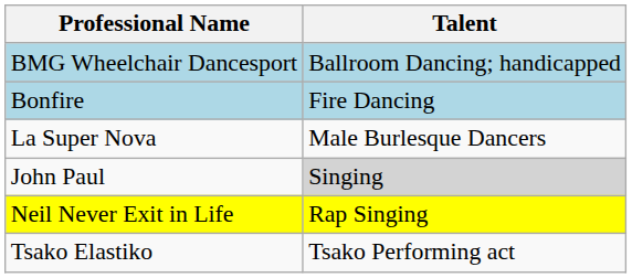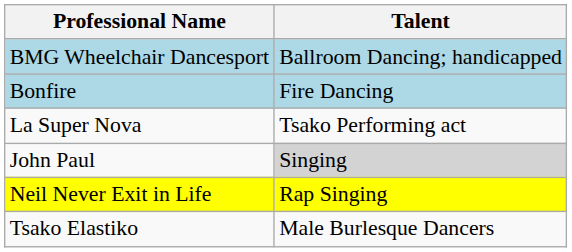La Super Nova | Talent: Male Burlesque Dancers -> Tsako Performing act
Tsako Elastiko | Talent: Tsako Performing act -> Male Burlesque Dancers
